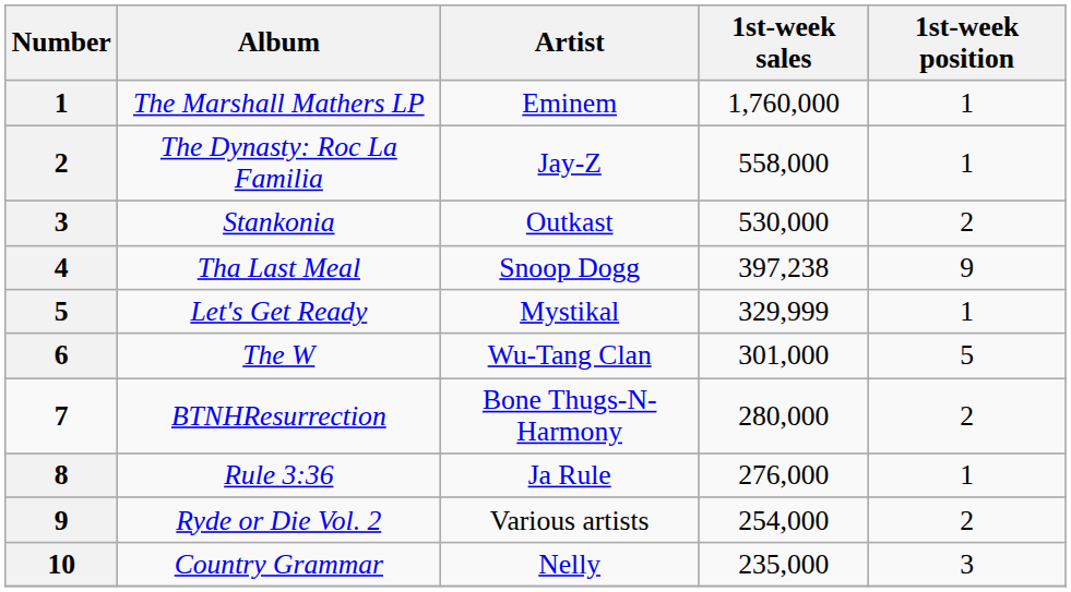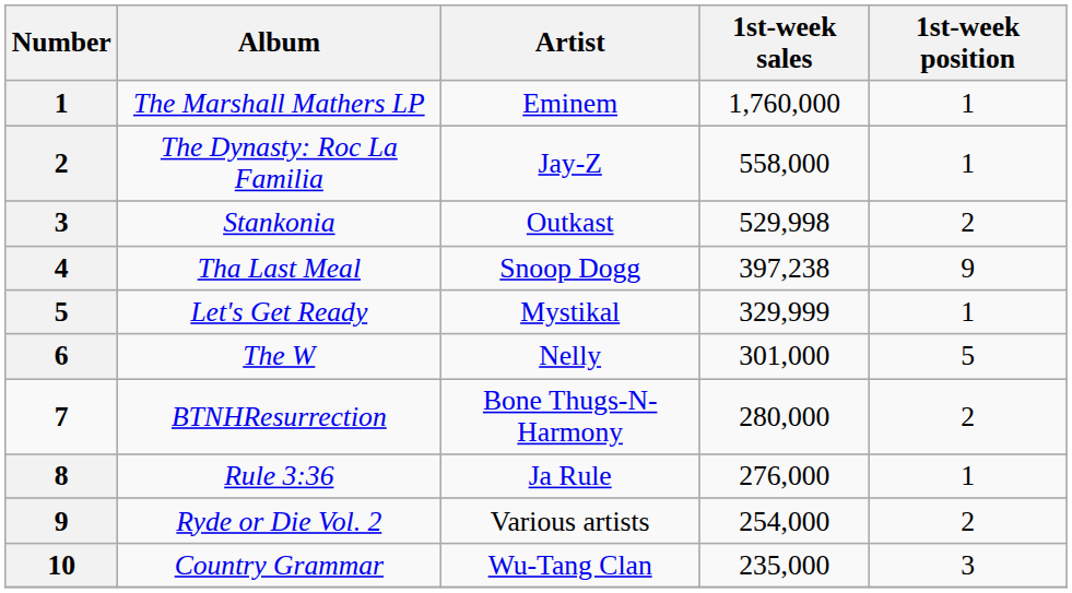Stankonia | 1st-week sales: 530,000 -> 529,998
The W | Artist: Wu-Tang Clan -> Nelly
Country Grammar | Artist: Nelly -> Wu-Tang Clan
